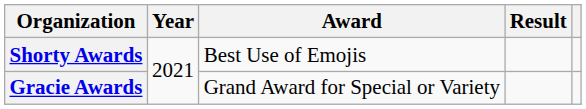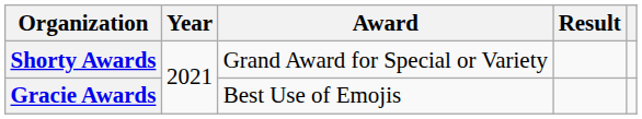Shorty Awards | Award: Best Use of Emojis -> Grand Award for Special or Variety
Gracie Awards | Award: Grand Award for Special or Variety -> Best Use of Emojis
